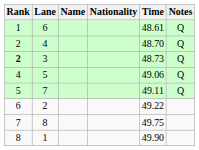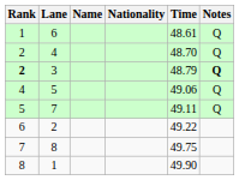3 | Time: 48.73 -> 48.79
3 | Notes: normal -> bold
